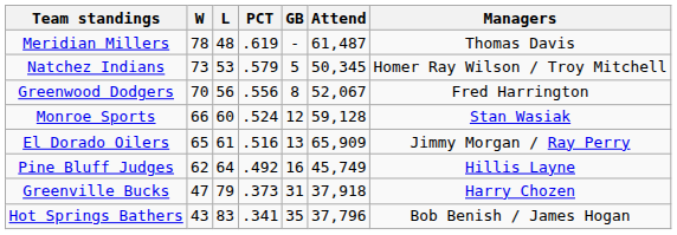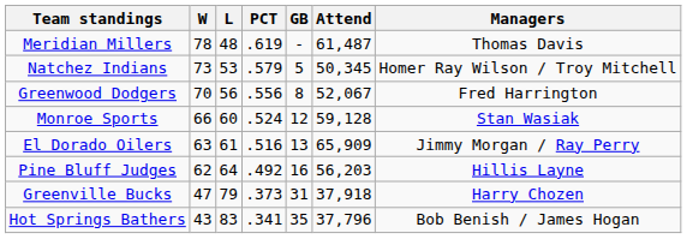El Dorado Oilers | W: 65 -> 63
Pine Bluff Judges | Attend: 45,749 -> 56,203
